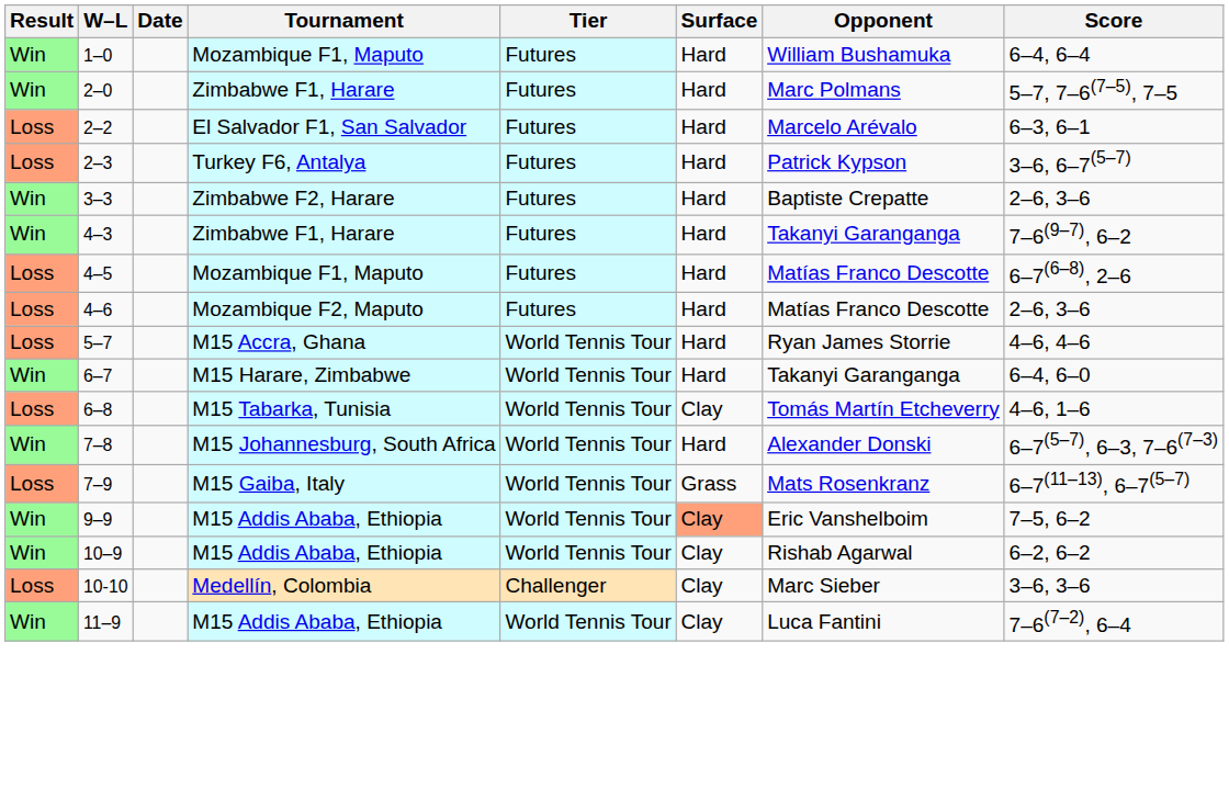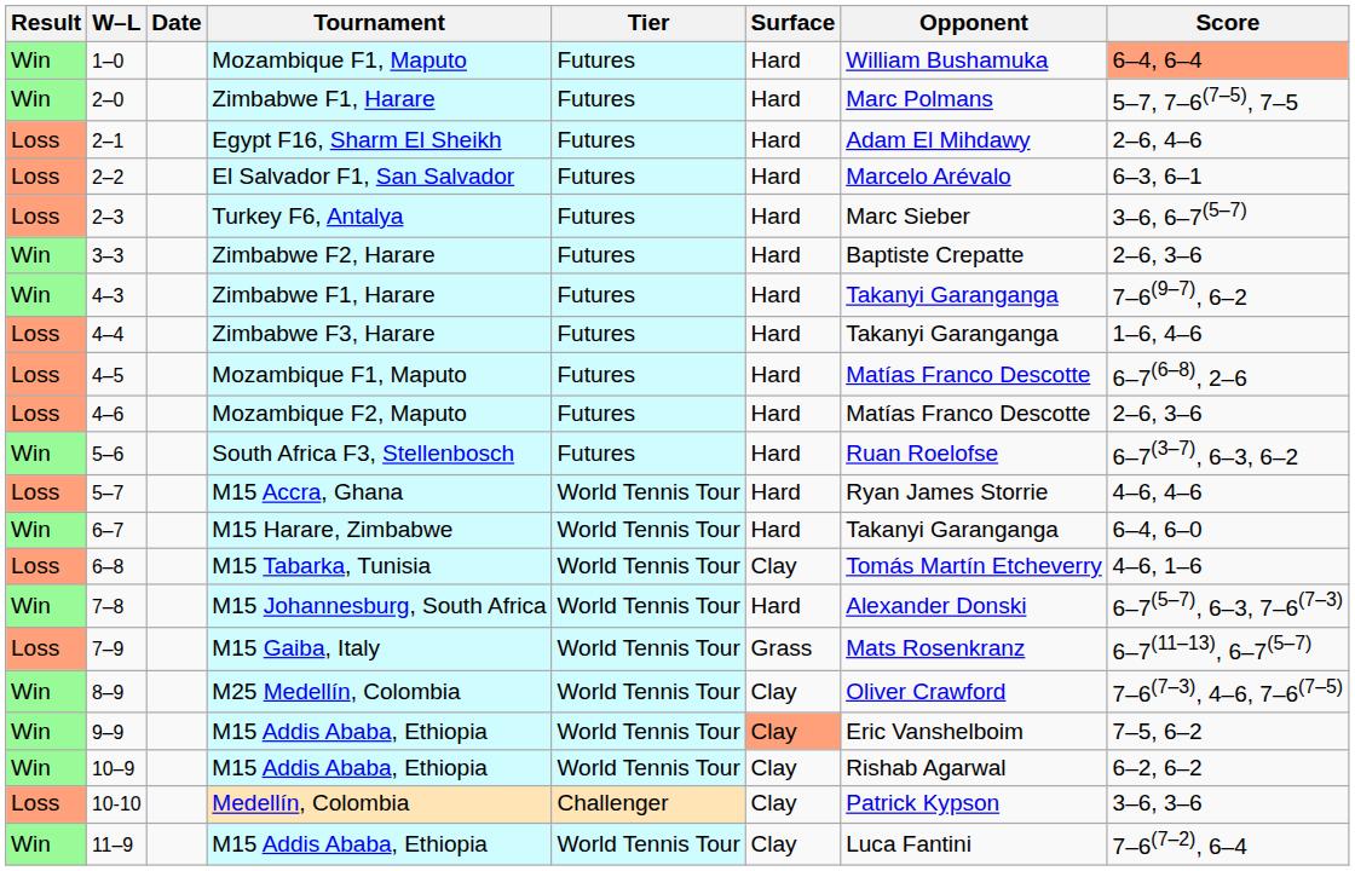1–0 | Score: no background -> lightsalmon background
+ row: Loss | 2–1 | Egypt F16, Sharm El Sheikh | Futures | Hard | Adam El Mihdawy | 2–6, 4–6
2–3 | Opponent: Patrick Kypson -> Marc Sieber
+ row: Loss | 4–4 | Zimbabwe F3, Harare | Futures | Hard | Takanyi Garanganga | 1–6, 4–6
+ row: Win | 5–6 | South Africa F3, Stellenbosch | Futures | Hard | Ruan Roelofse | 6–7(3–7), 6–3, 6–2
+ row: Win | 8–9 | M25 Medellín, Colombia | World Tennis Tour | Clay | Oliver Crawford | 7–6(7–3), 4–6, 7–6(7–5)
10-10 | Opponent: Marc Sieber -> Patrick Kypson
